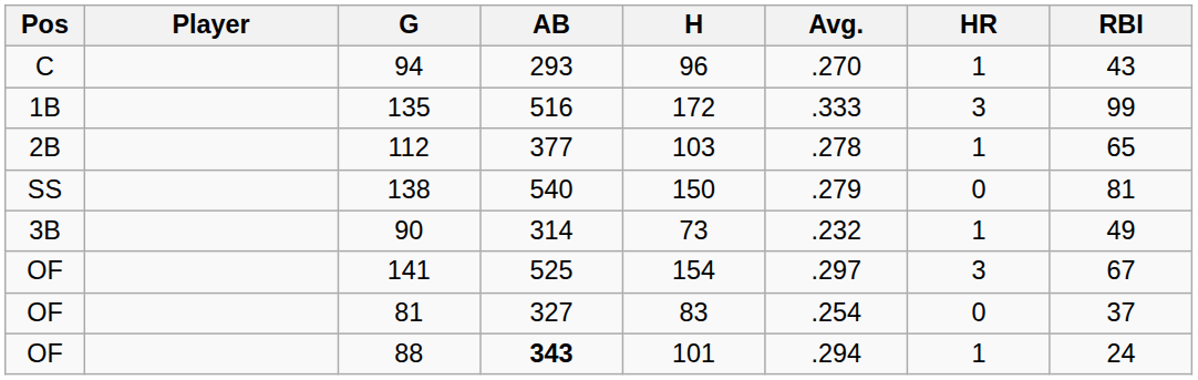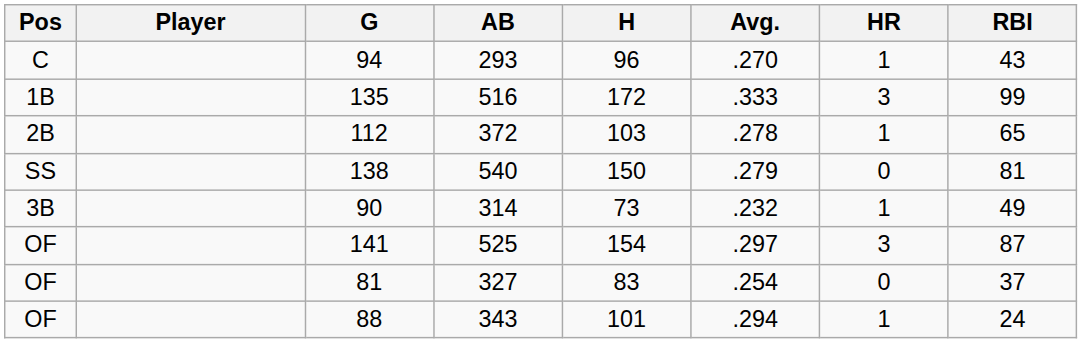112 | AB: 377 -> 372
141 | RBI: 67 -> 87
88 | AB: bold -> normal
